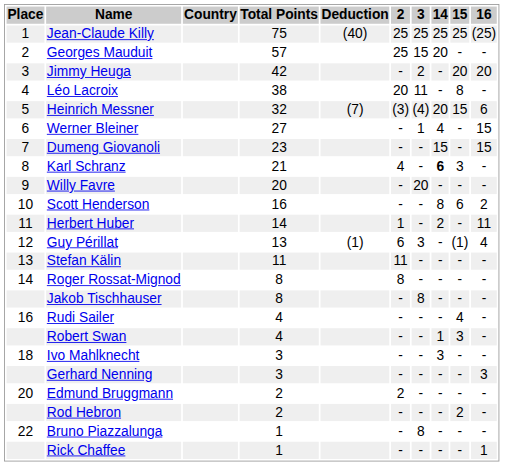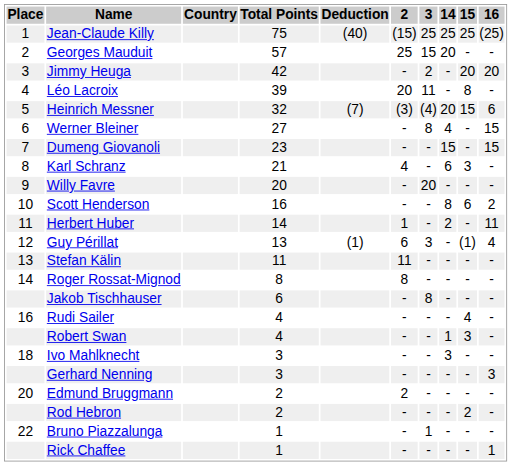Jean-Claude Killy | 2: 25 -> (15)
Léo Lacroix | Total Points: 38 -> 39
Werner Bleiner | 3: 1 -> 8
Karl Schranz | 14: bold -> normal
Jakob Tischhauser | Total Points: 8 -> 6
Bruno Piazzalunga | 3: 8 -> 1
